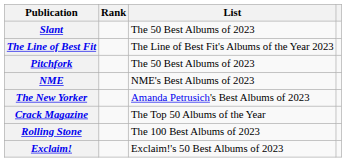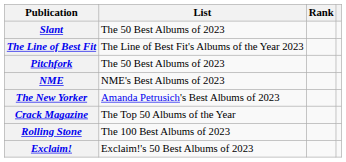columns swapped: List <-> Rank
